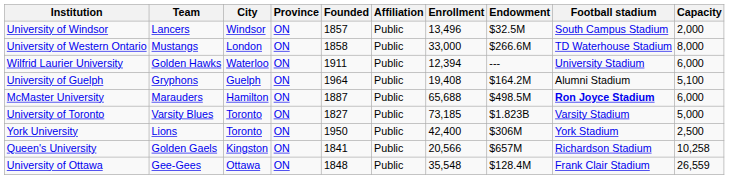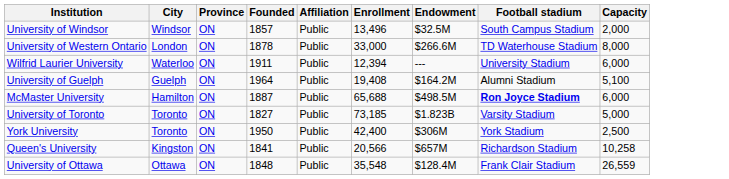- column: Team | Lancers | Mustangs | Golden Hawks | Gryphons | Marauders | Varsity Blues | Lions | Golden Gaels | Gee-Gees
University of Western Ontario | Founded: 1858 -> 1878
